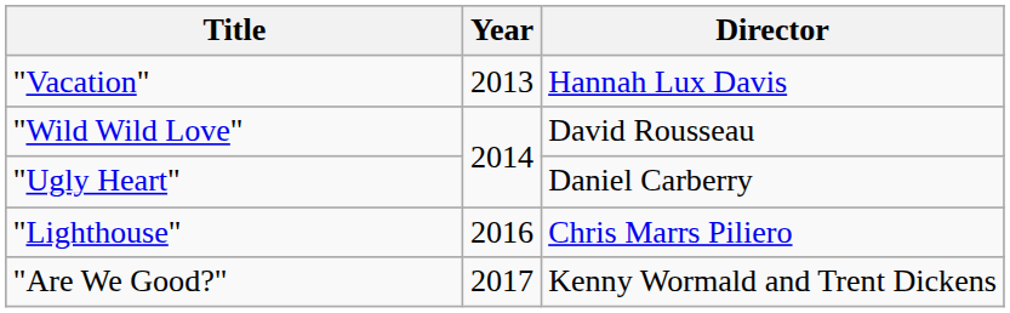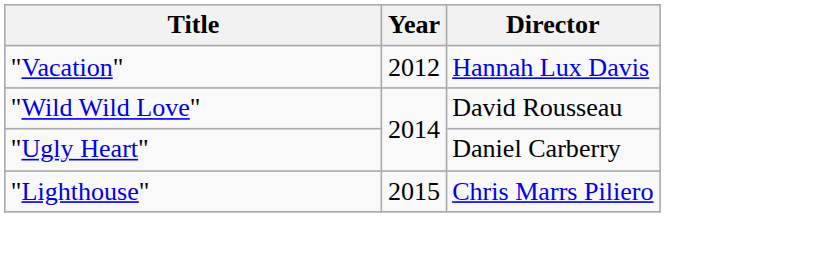"Vacation" | Year: 2013 -> 2012
"Lighthouse" | Year: 2016 -> 2015
- row: "Are We Good?" | 2017 | Kenny Wormald and Trent Dickens
